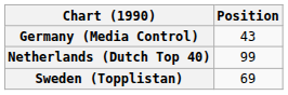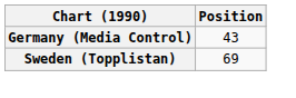- row: Netherlands (Dutch Top 40) | 99
